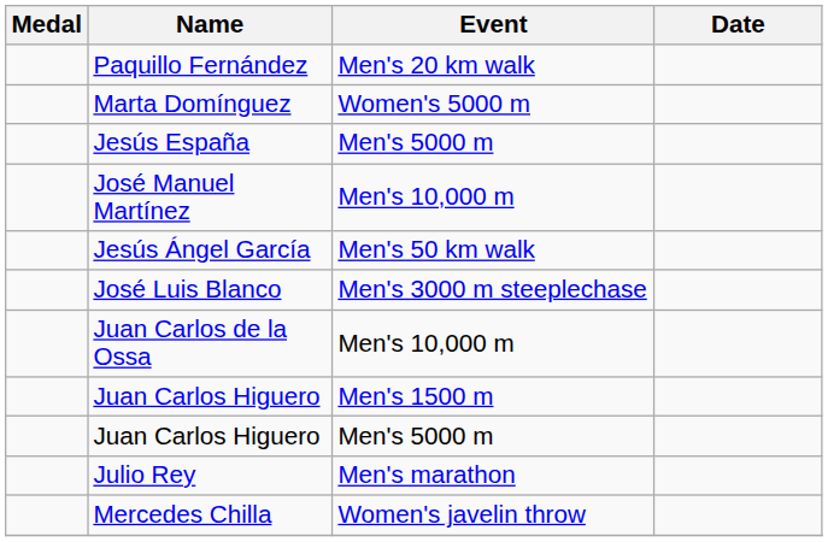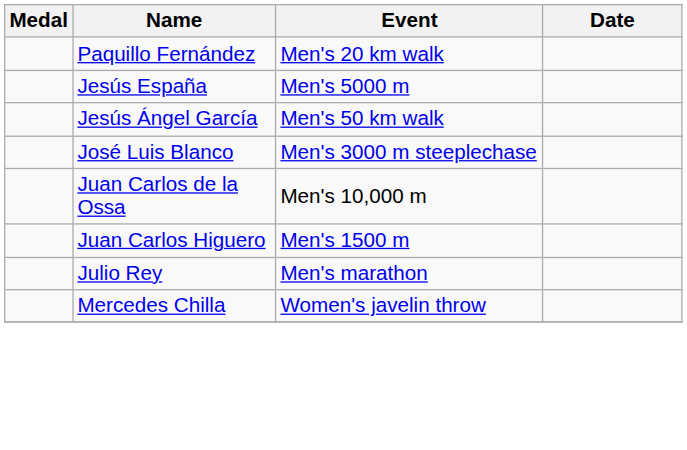- row: Marta Domínguez | Women's 5000 m
- row: José Manuel Martínez | Men's 10,000 m
- row: Juan Carlos Higuero | Men's 5000 m
